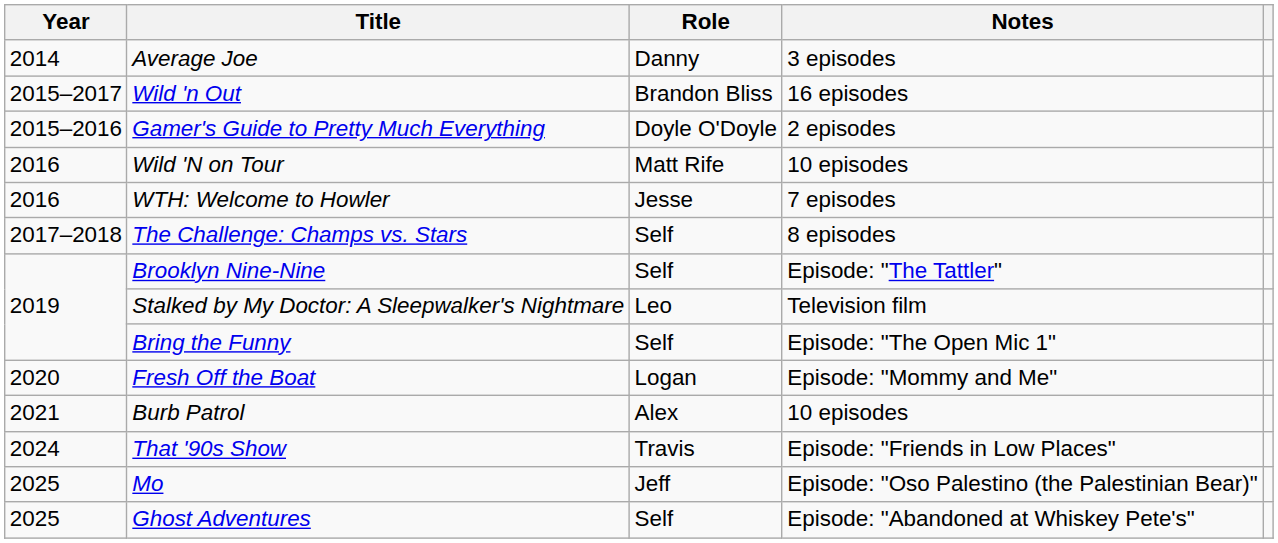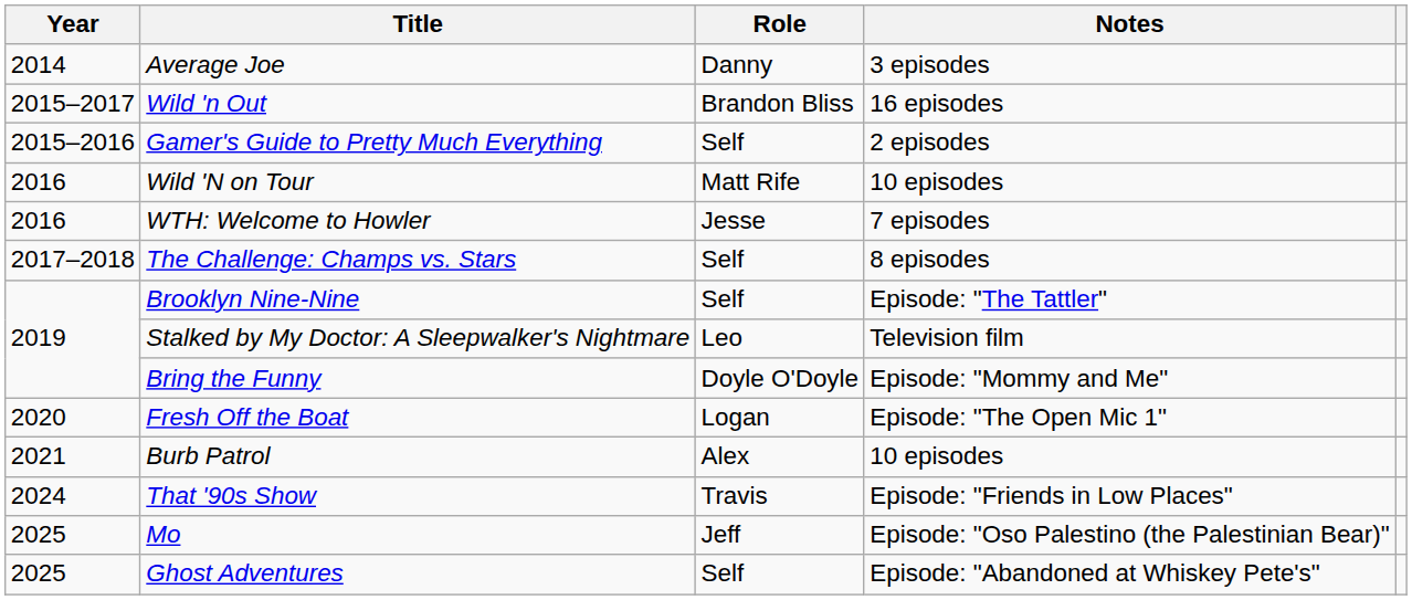Gamer's Guide to Pretty Much Everything | Role: Doyle O'Doyle -> Self
Bring the Funny | Role: Self -> Doyle O'Doyle
Bring the Funny | Notes: Episode: "The Open Mic 1" -> Episode: "Mommy and Me"
Fresh Off the Boat | Notes: Episode: "Mommy and Me" -> Episode: "The Open Mic 1"
